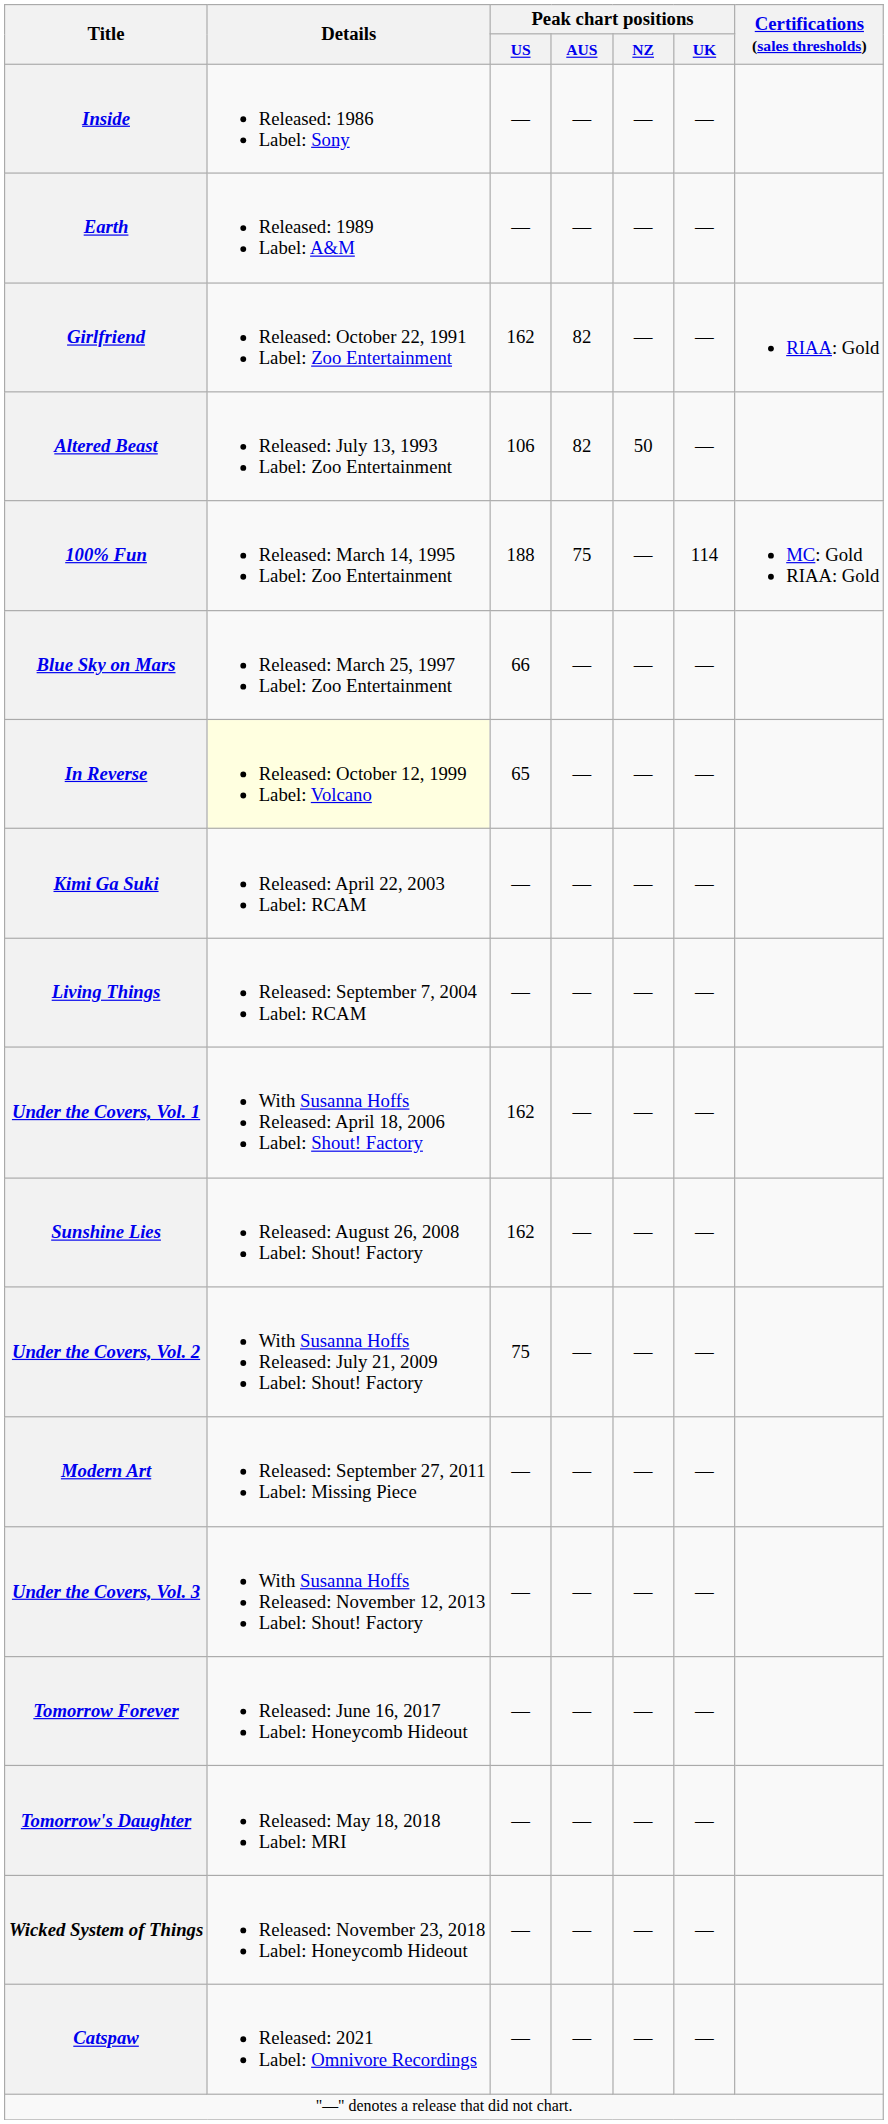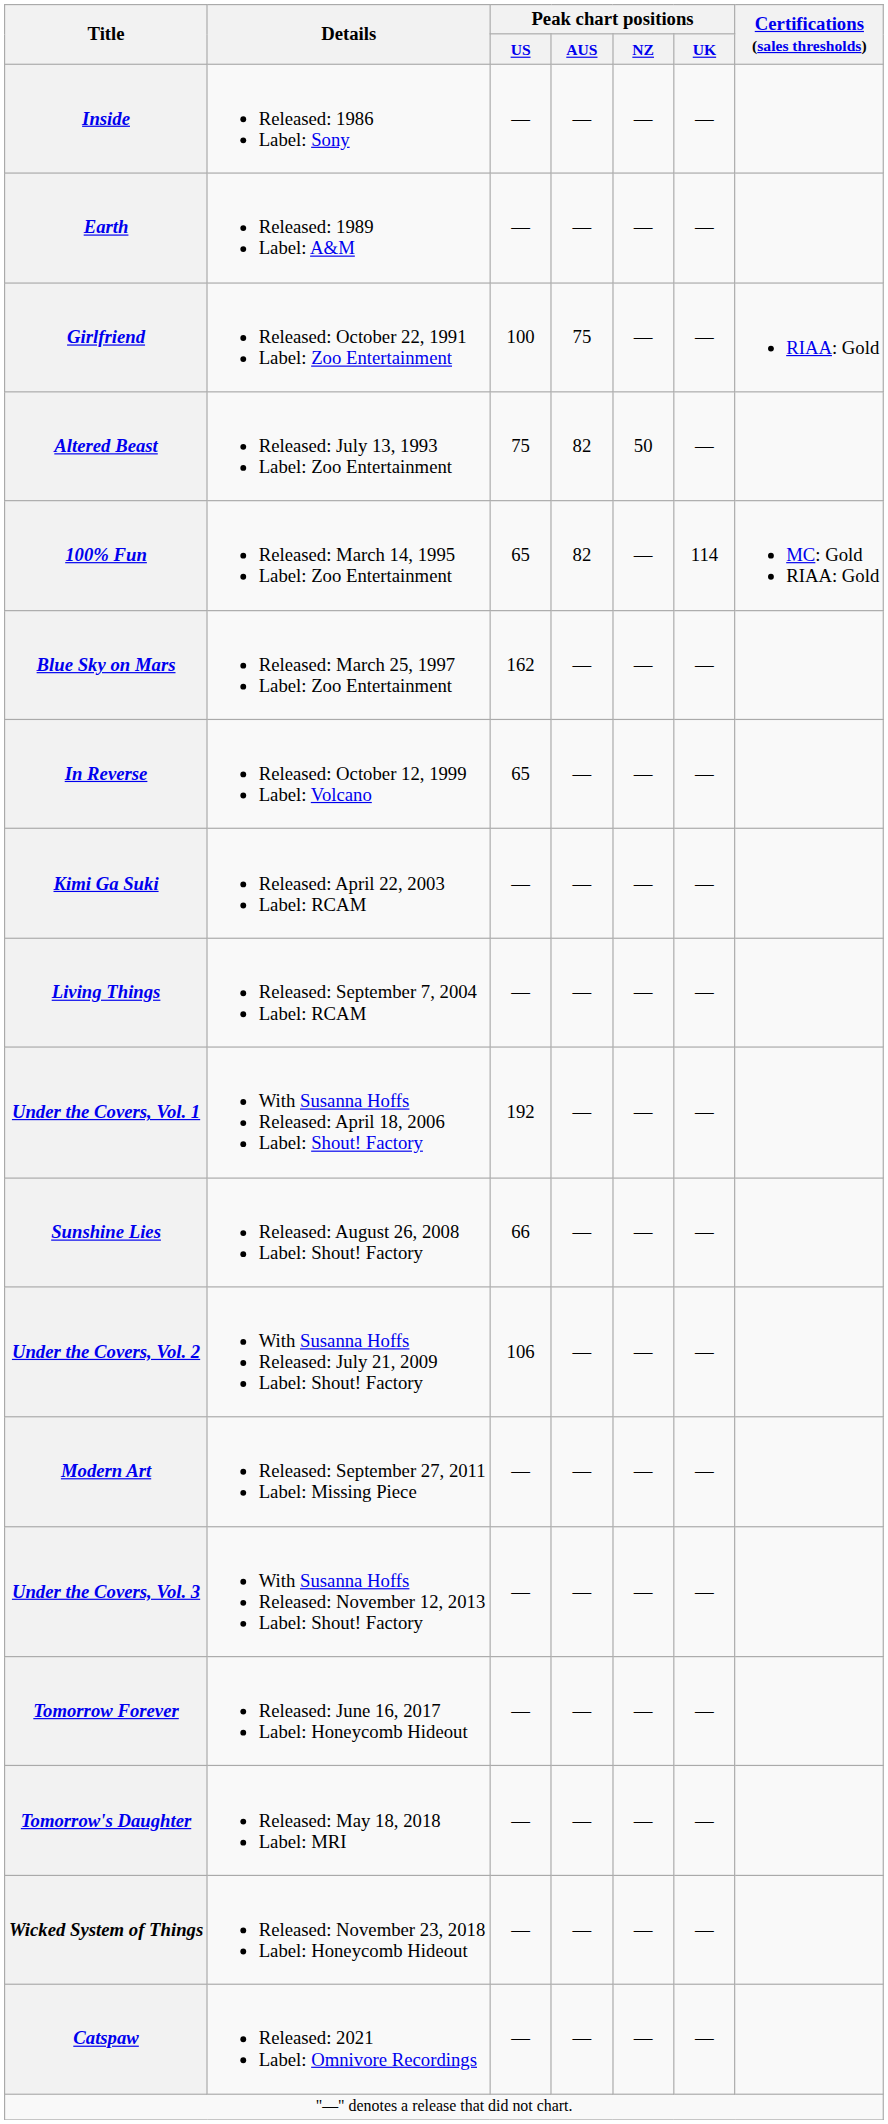Girlfriend | Peak chart positions / US: 162 -> 100
Girlfriend | Peak chart positions / AUS: 82 -> 75
Altered Beast | Peak chart positions / US: 106 -> 75
100% Fun | Peak chart positions / US: 188 -> 65
100% Fun | Peak chart positions / AUS: 75 -> 82
Blue Sky on Mars | Peak chart positions / US: 66 -> 162
In Reverse | Details: lightyellow background -> no background
Under the Covers, Vol. 1 | Peak chart positions / US: 162 -> 192
Sunshine Lies | Peak chart positions / US: 162 -> 66
Under the Covers, Vol. 2 | Peak chart positions / US: 75 -> 106
